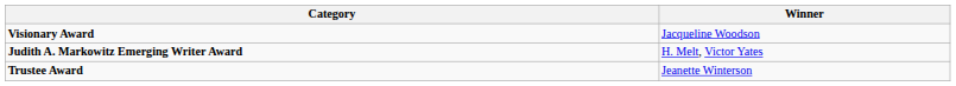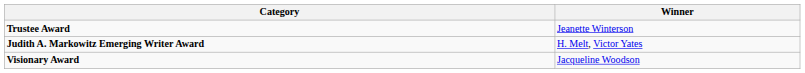rows swapped: Visionary Award <-> Trustee Award
